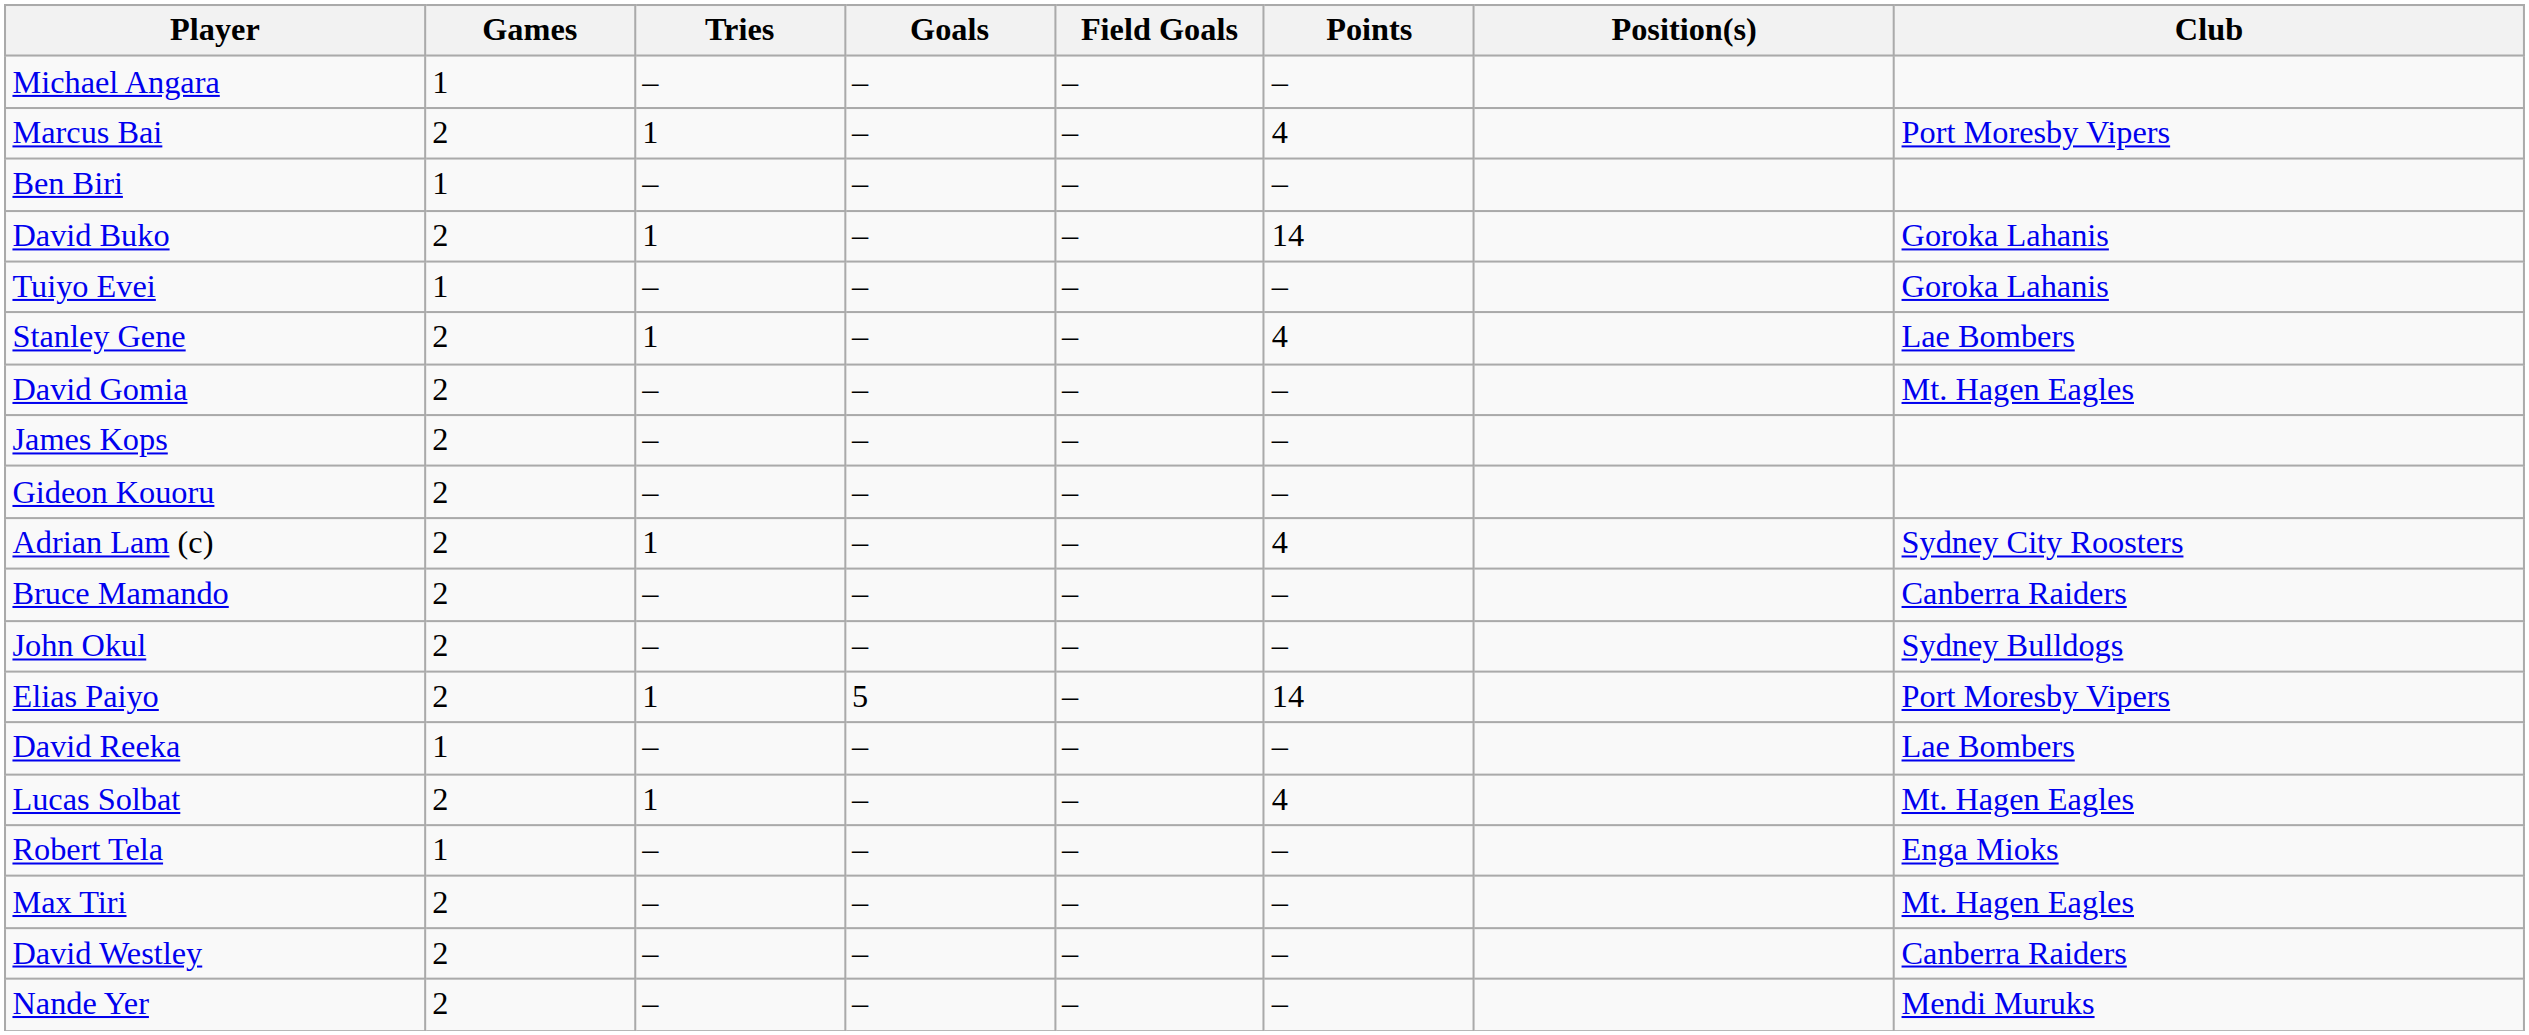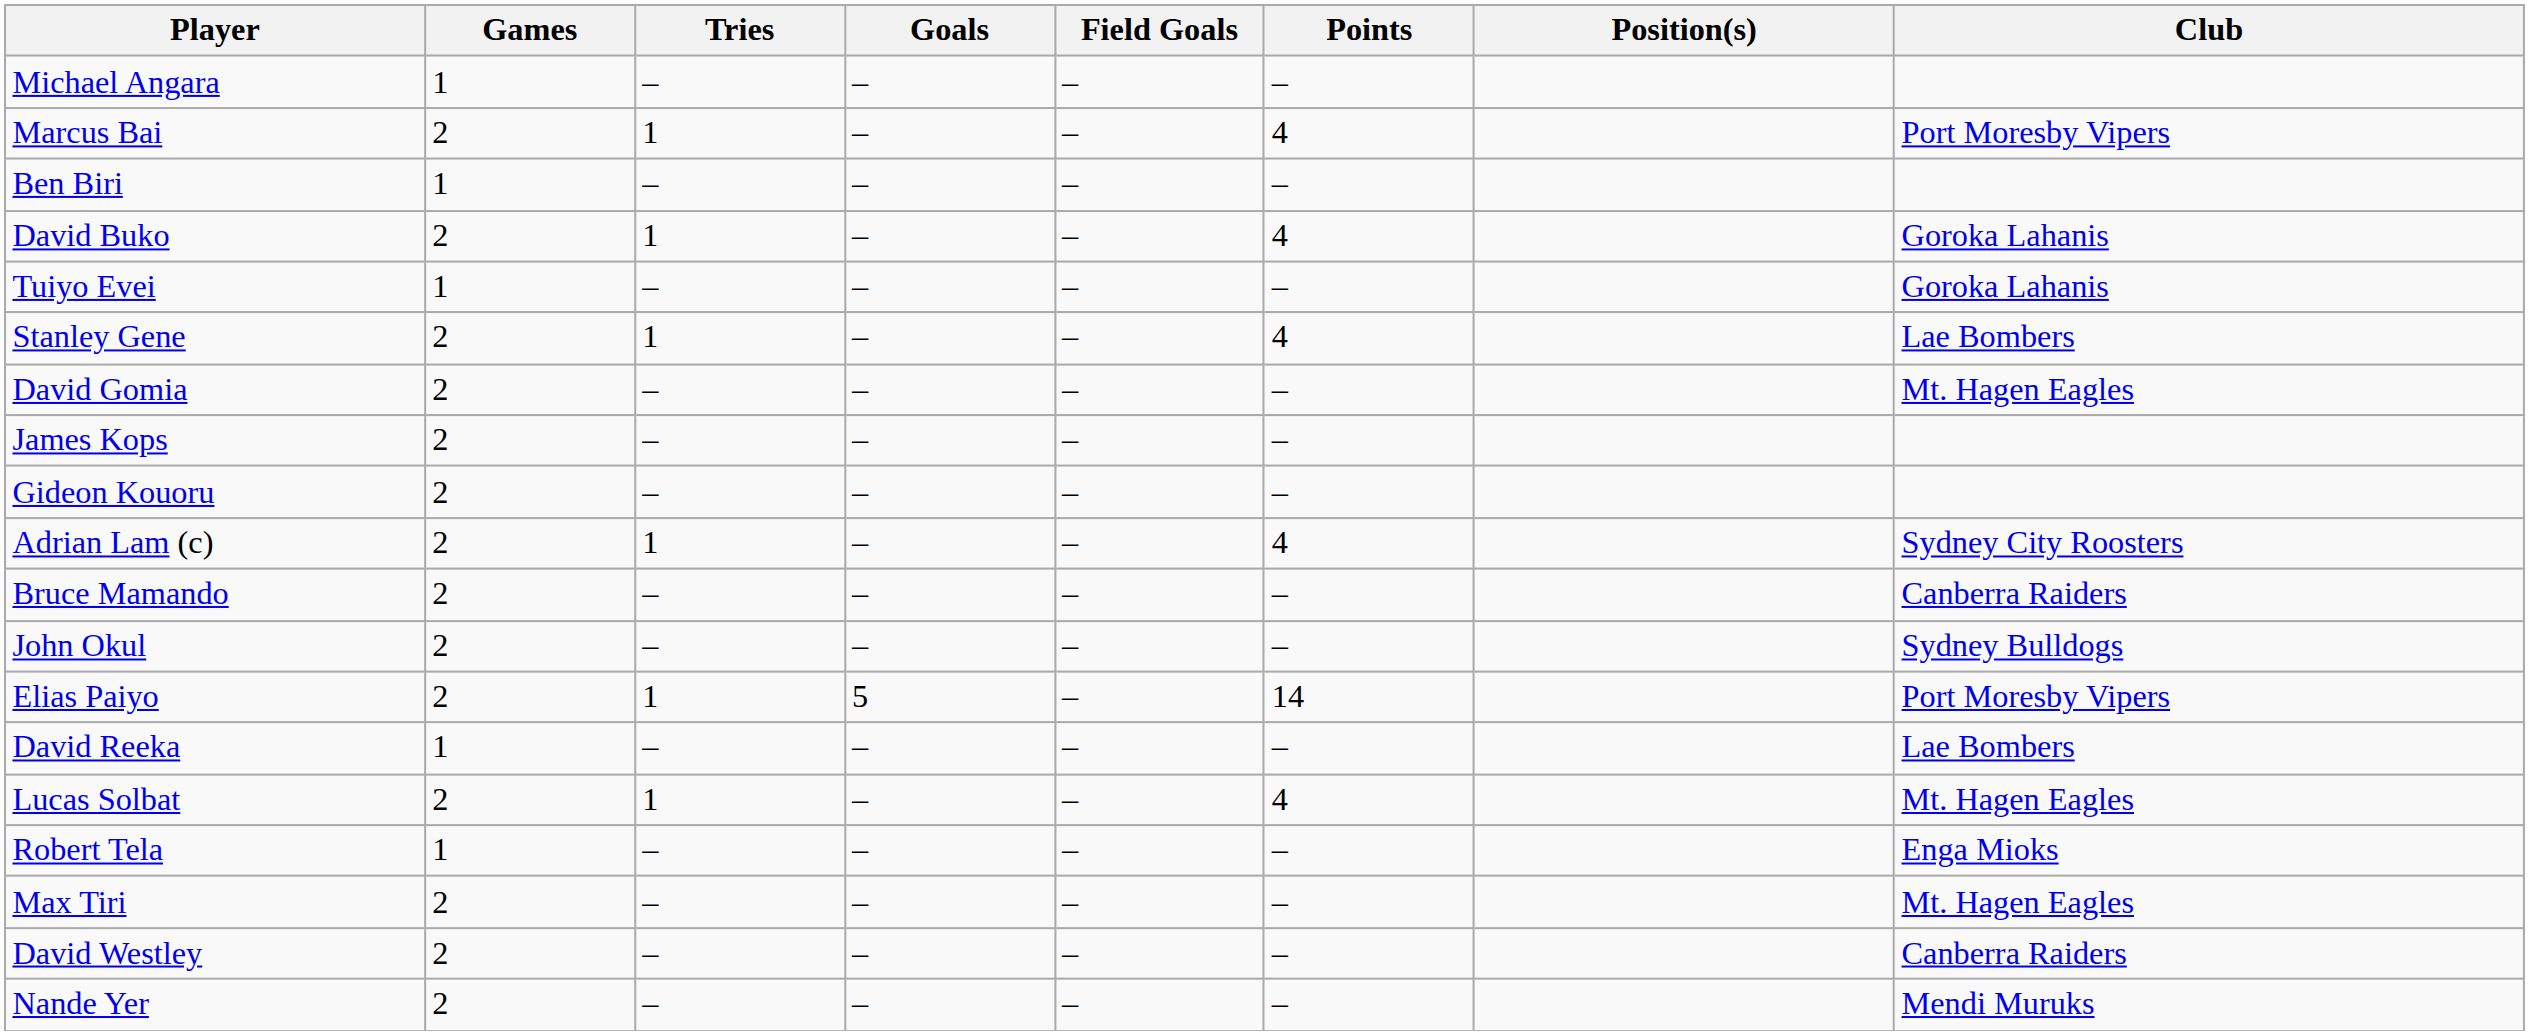David Buko | Points: 14 -> 4
